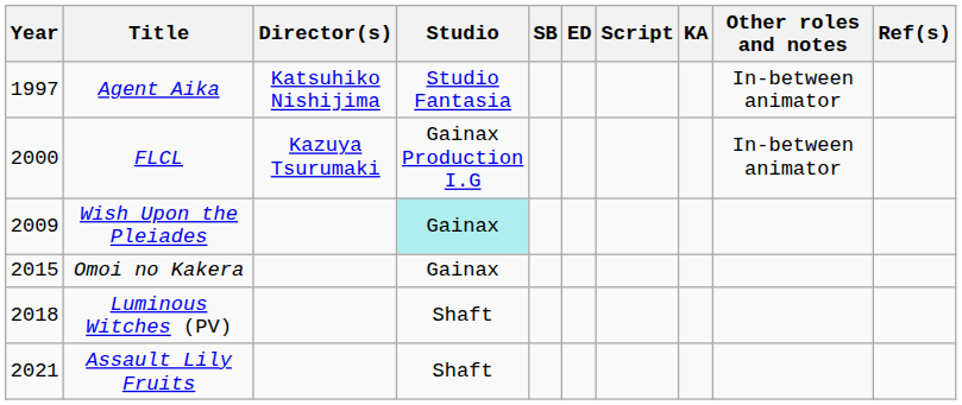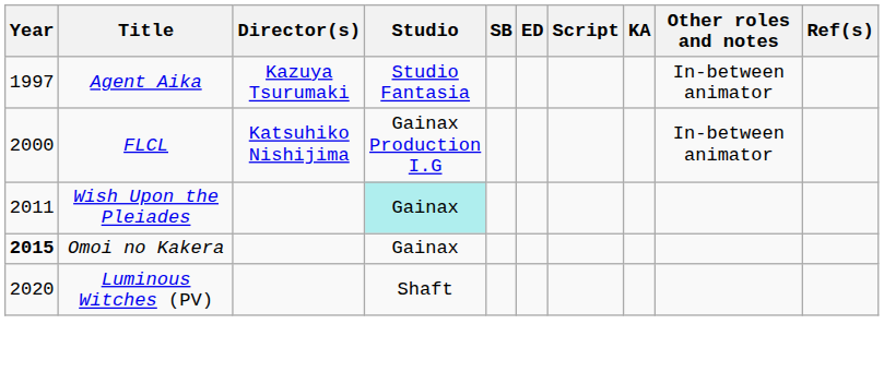Agent Aika | Director(s): Katsuhiko Nishijima -> Kazuya Tsurumaki
FLCL | Director(s): Kazuya Tsurumaki -> Katsuhiko Nishijima
Wish Upon the Pleiades | Year: 2009 -> 2011
Omoi no Kakera | Year: normal -> bold
Luminous Witches (PV) | Year: 2018 -> 2020
- row: 2021 | Assault Lily Fruits | Shaft
